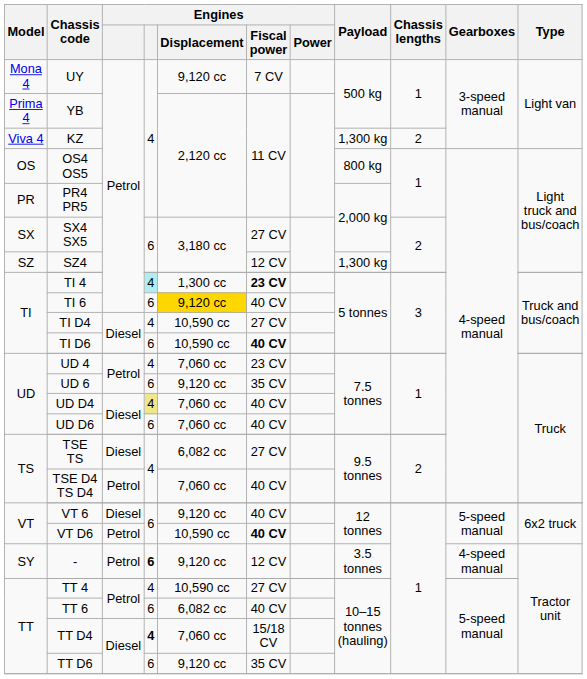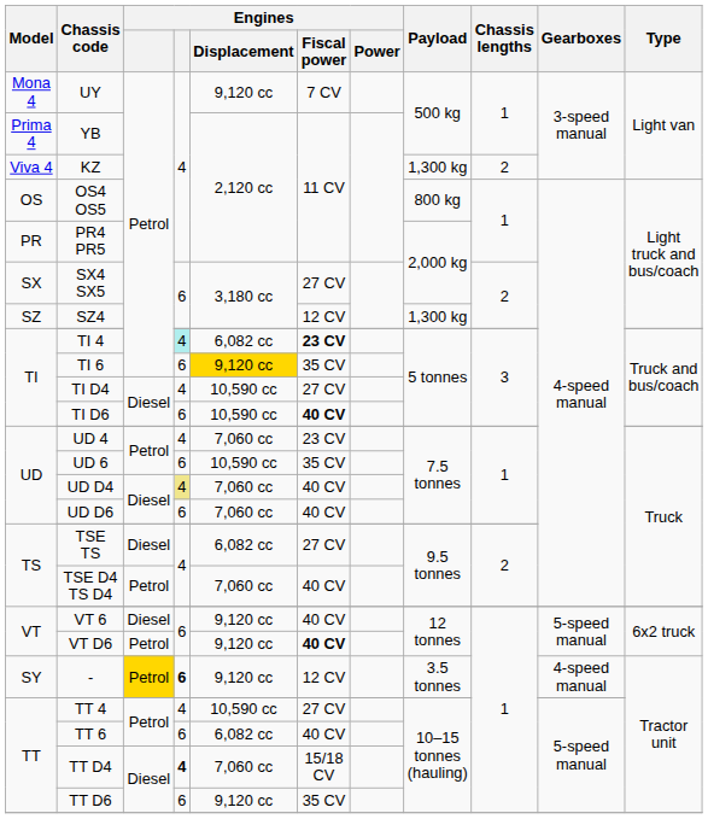TI 4 | Engines / Displacement: 1,300 cc -> 6,082 cc
TI 6 | Engines / Fiscal power: 40 CV -> 35 CV
UD 6 | Engines / Displacement: 9,120 cc -> 10,590 cc
VT D6 | Engines / Displacement: 10,590 cc -> 9,120 cc
- | column 3: no background -> gold background
